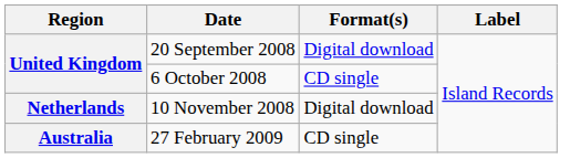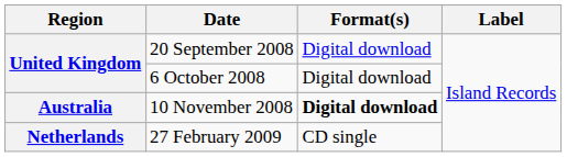6 October 2008 | Format(s): CD single -> Digital download
10 November 2008 | Region: Netherlands -> Australia
10 November 2008 | Format(s): normal -> bold
27 February 2009 | Region: Australia -> Netherlands
